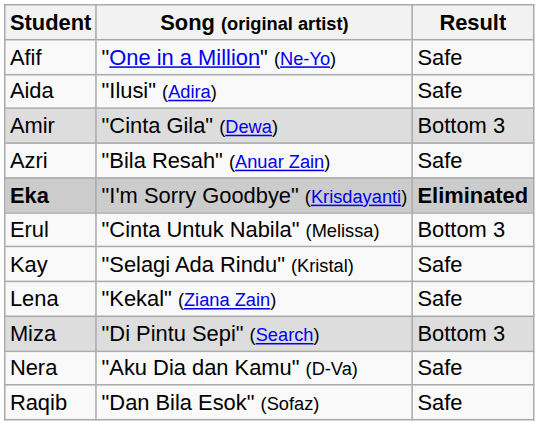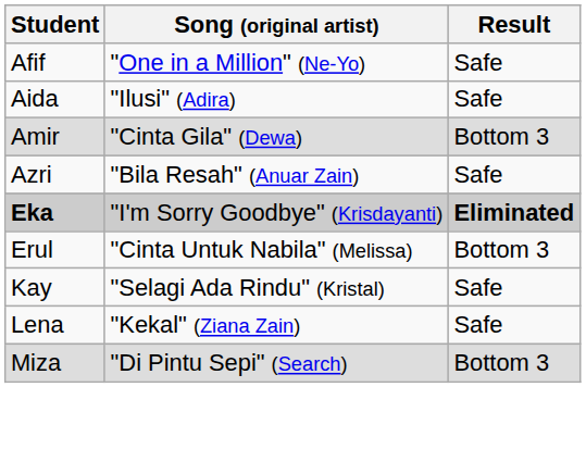- row: Nera | "Aku Dia dan Kamu" (D-Va) | Safe
- row: Raqib | "Dan Bila Esok" (Sofaz) | Safe
